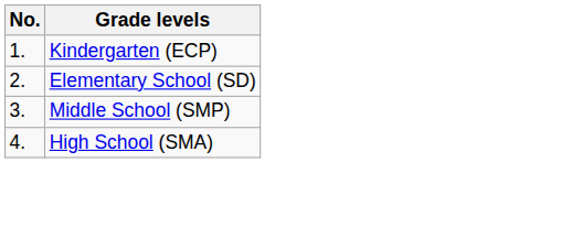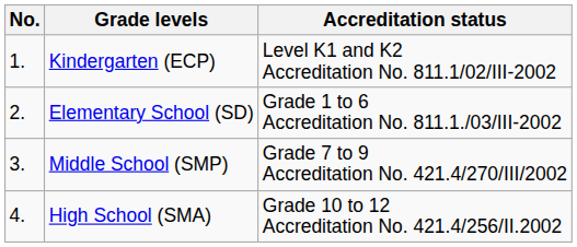+ column: Accreditation status | Level K1 and K2 Accreditation No. 811.1/02/III-2002 | Grade 1 to 6 Accreditation No. 811.1./03/III-2002 | Grade 7 to 9 Accreditation No. 421.4/270/III/2002 | Grade 10 to 12 Accreditation No. 421.4/256/II.2002
